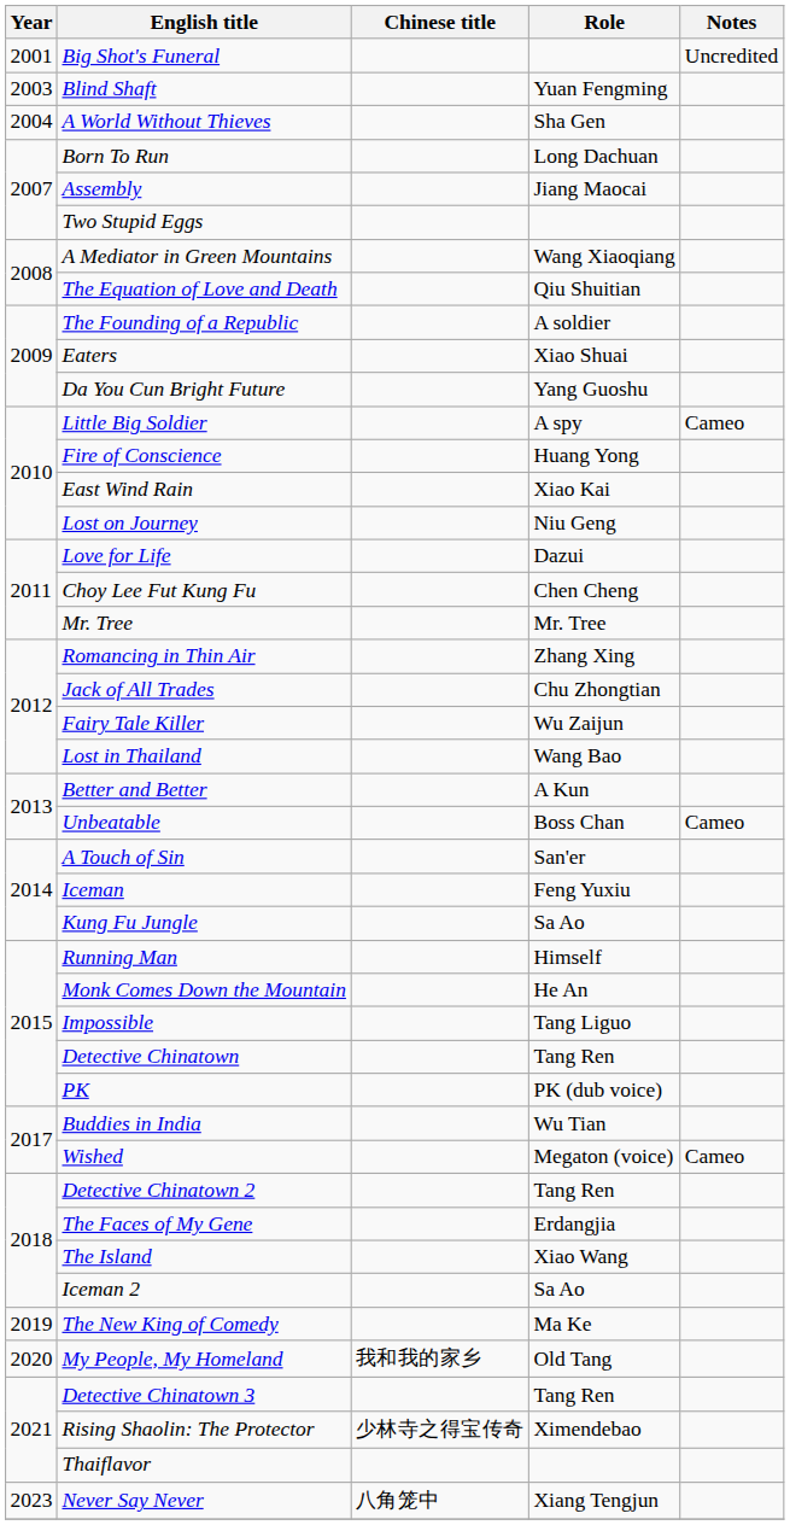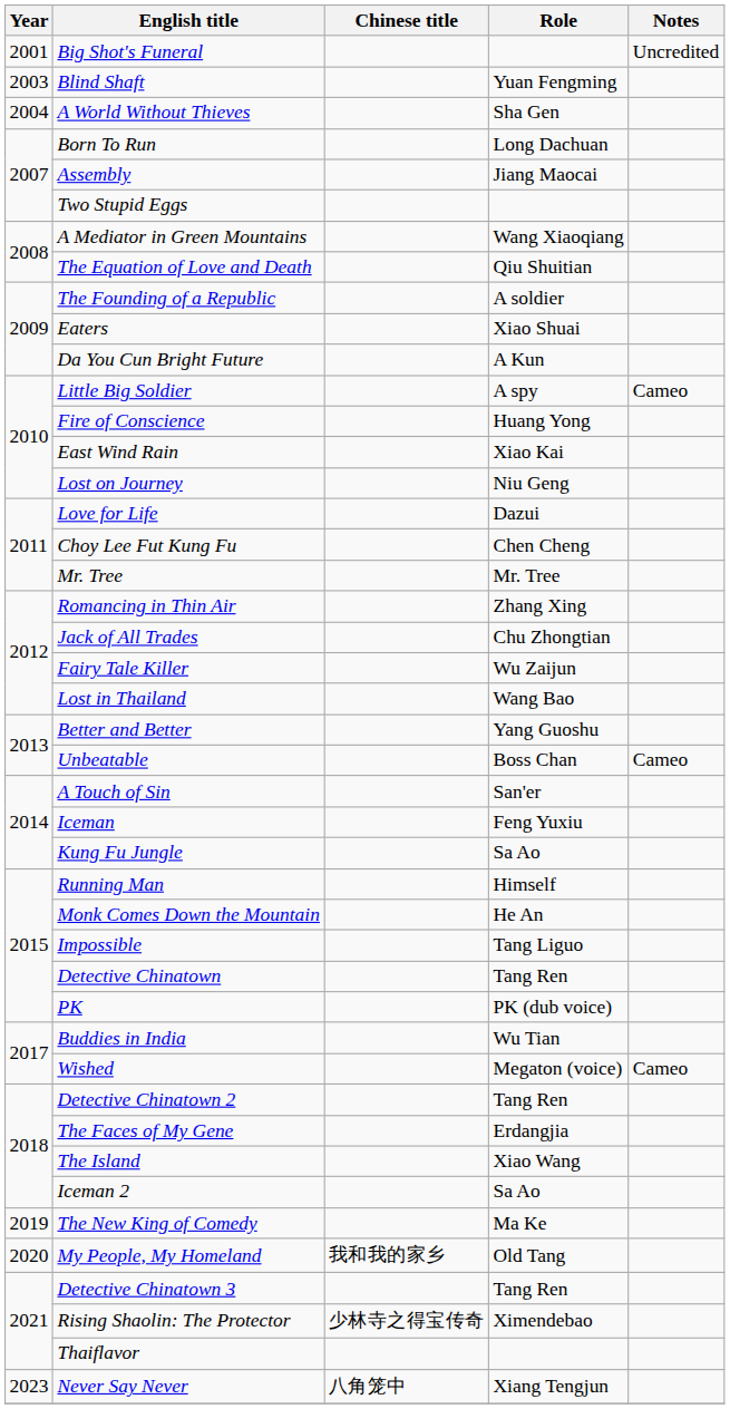Da You Cun Bright Future | Role: Yang Guoshu -> A Kun
Better and Better | Role: A Kun -> Yang Guoshu
